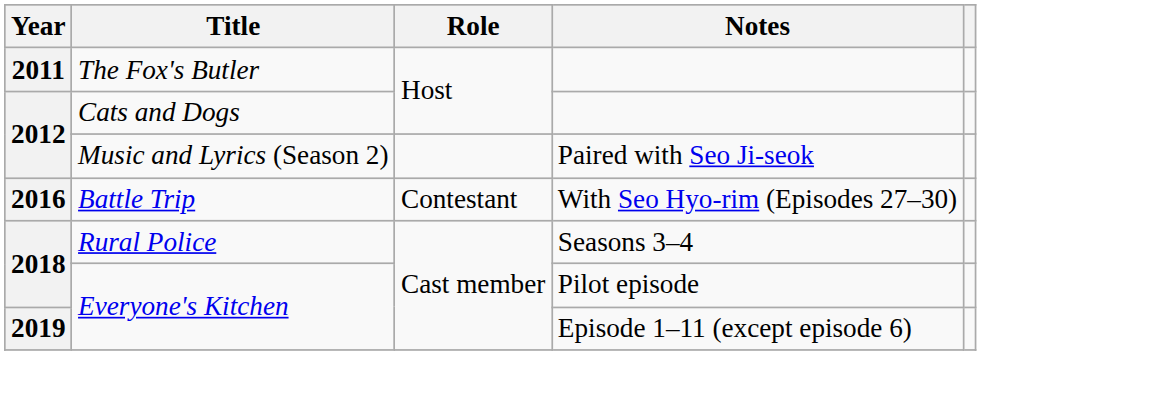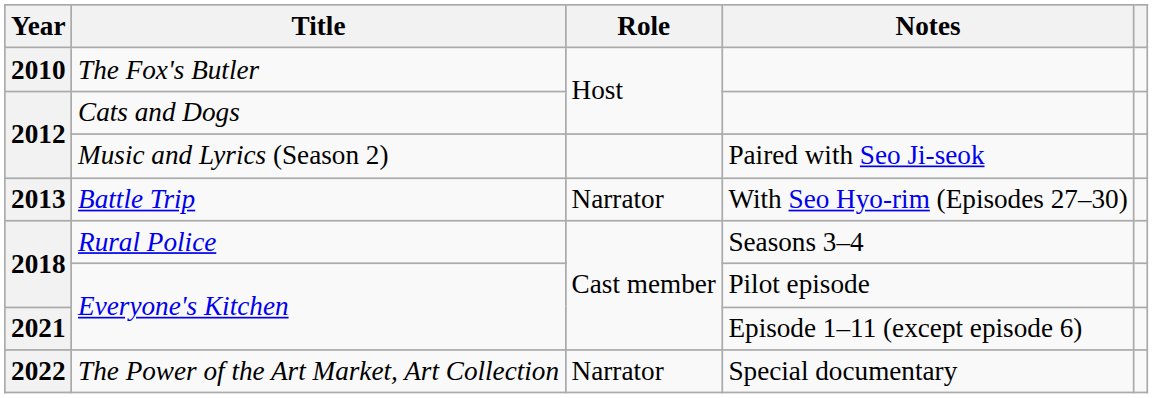The Fox's Butler | Year: 2011 -> 2010
Battle Trip | Year: 2016 -> 2013
Battle Trip | Role: Contestant -> Narrator
Everyone's Kitchen / Episode 1–11 (except episode 6) | Year: 2019 -> 2021
+ row: 2022 | The Power of the Art Market, Art Collection | Narrator | Special documentary
